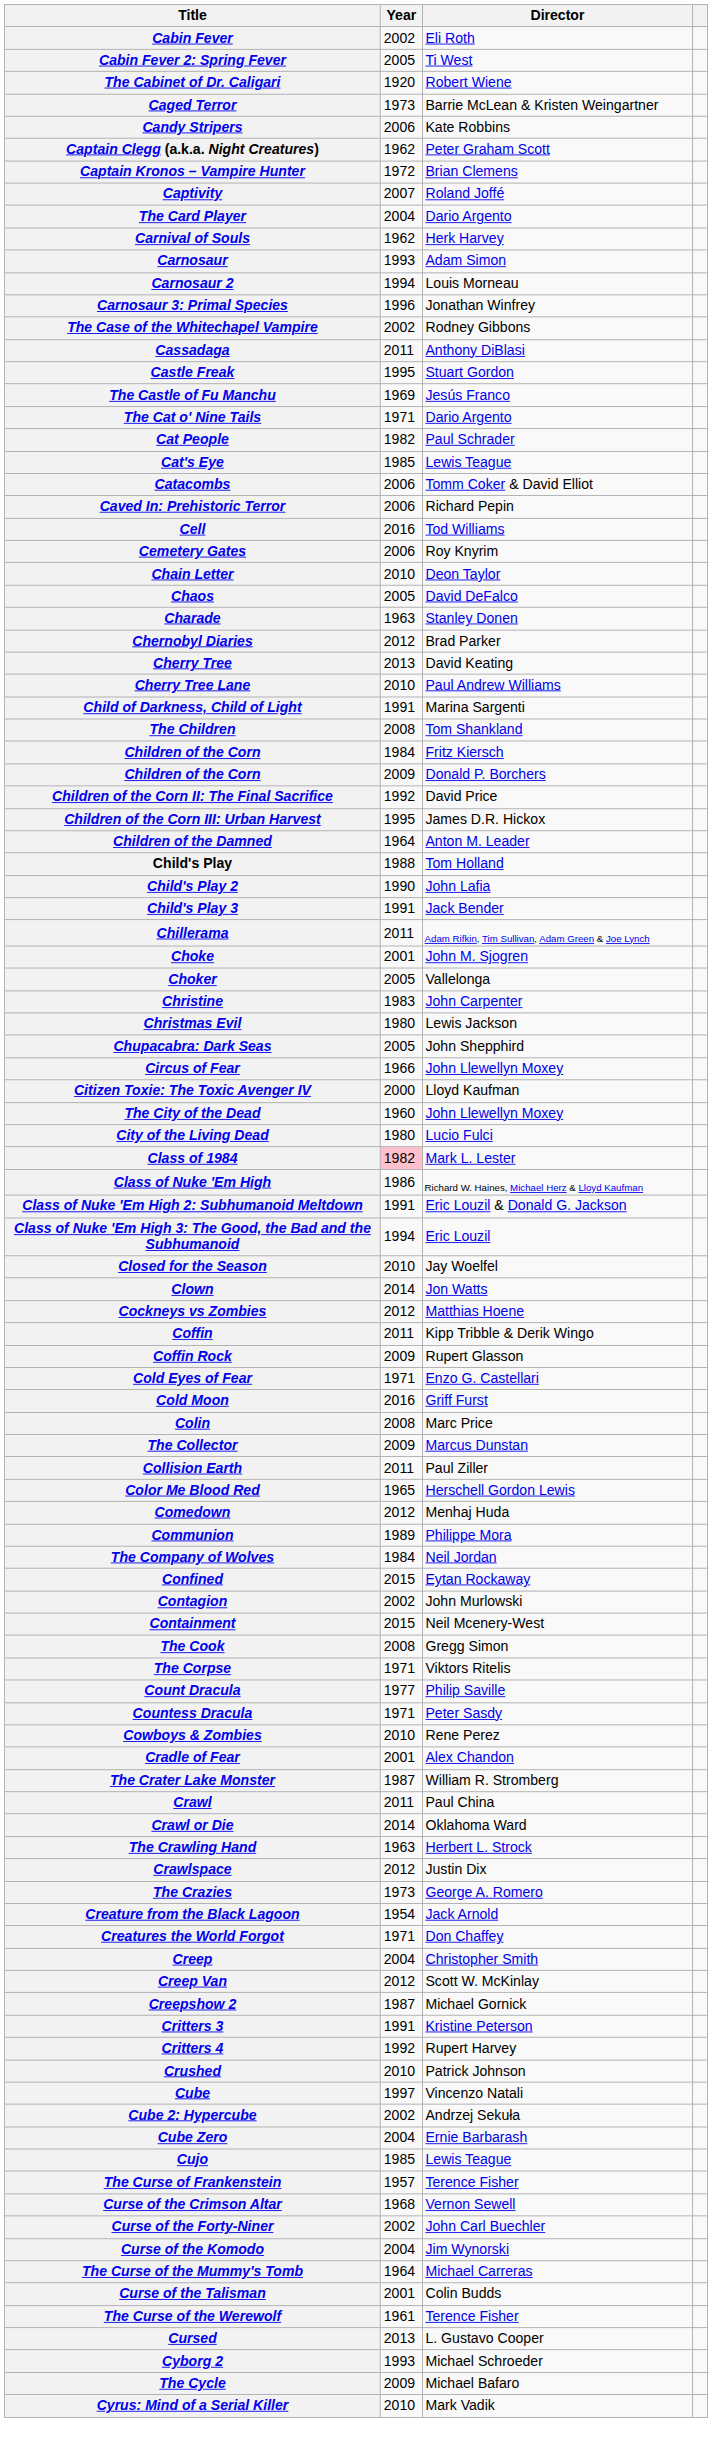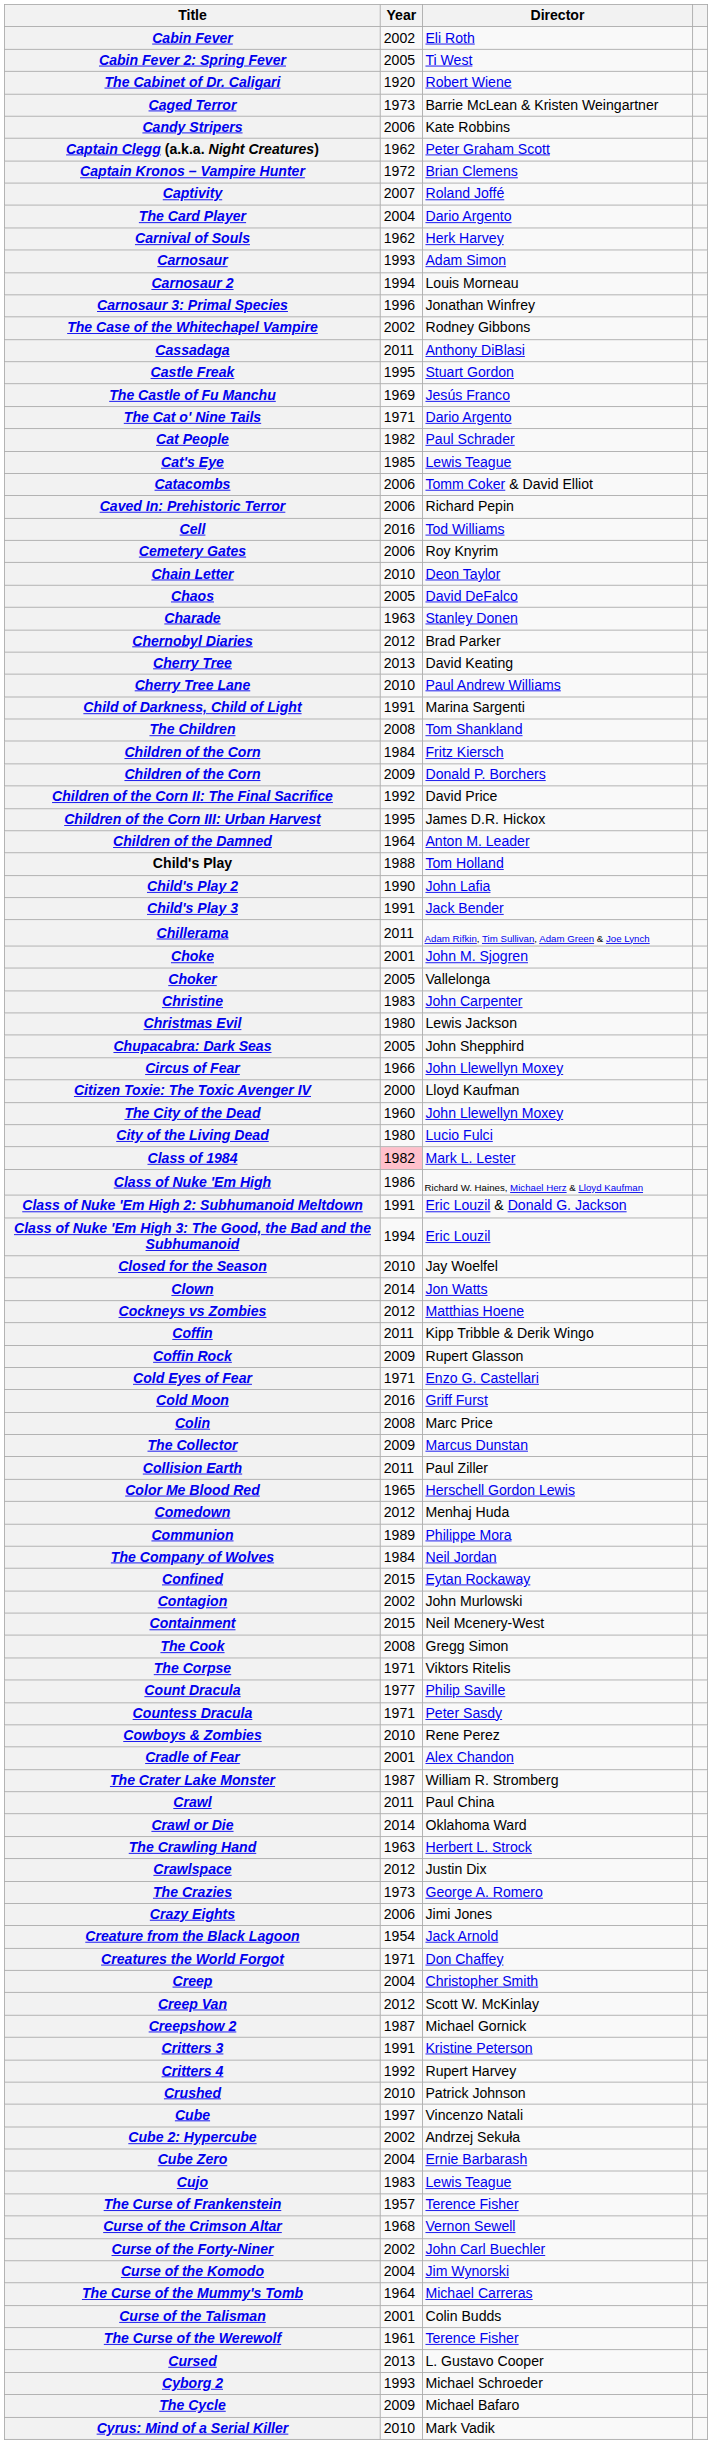+ row: Crazy Eights | 2006 | Jimi Jones
Cujo | Year: 1985 -> 1983
